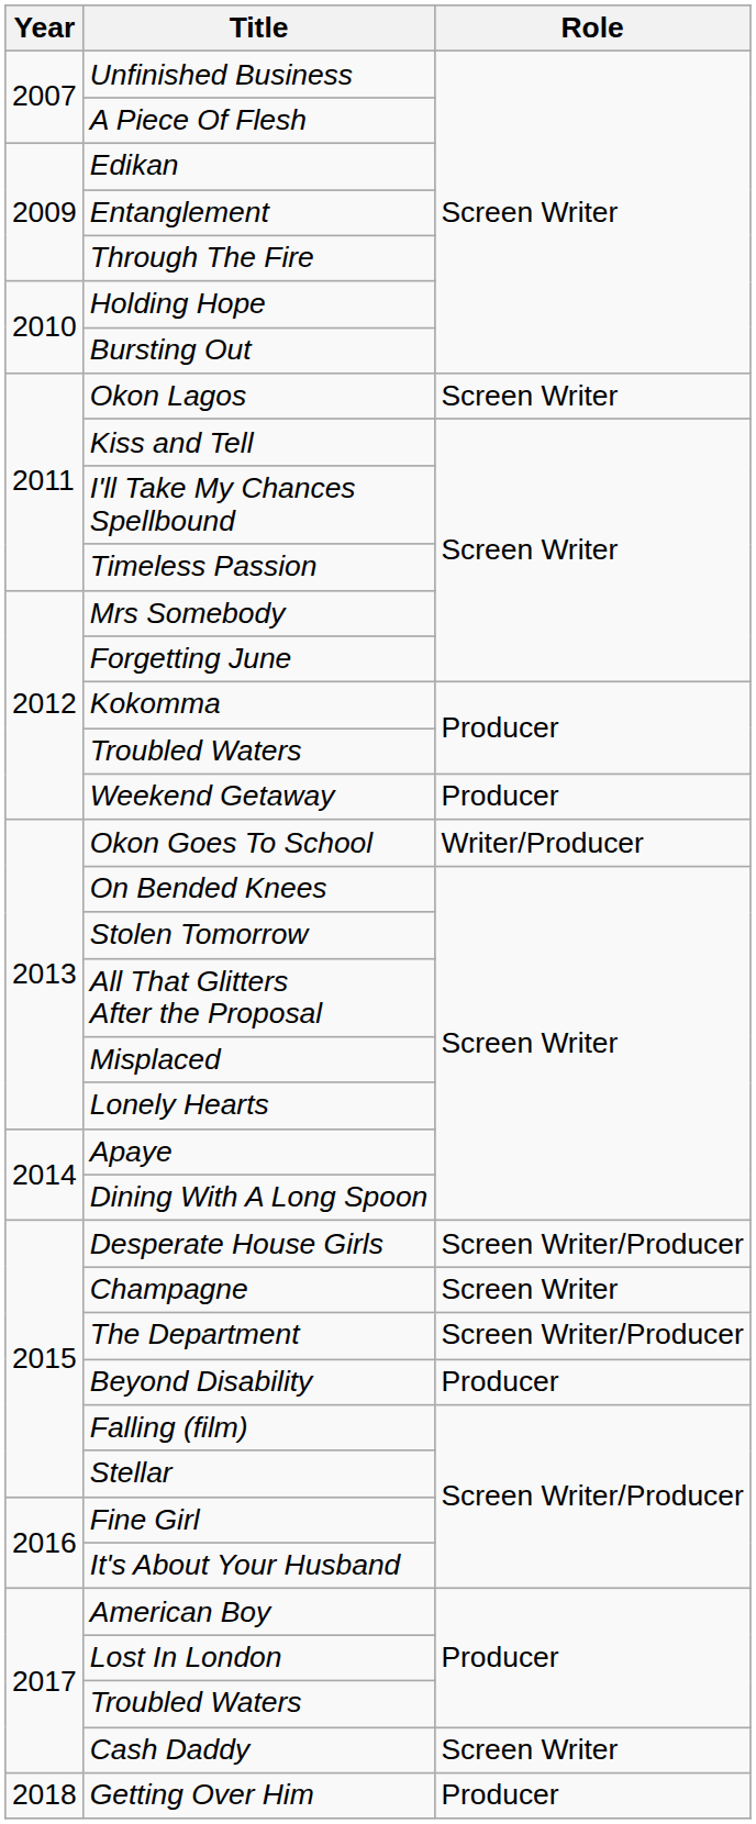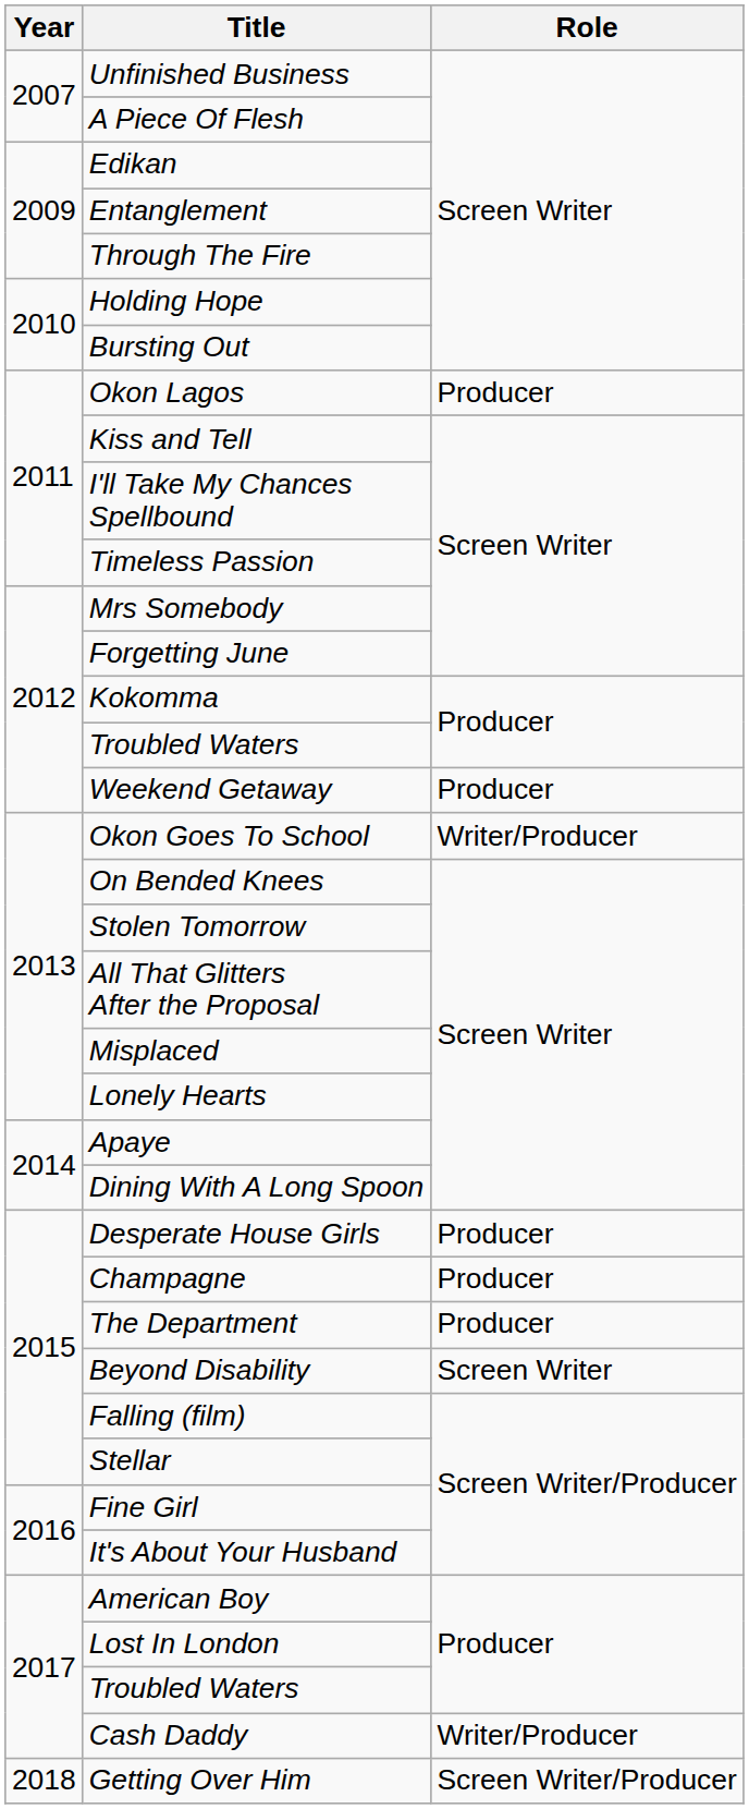Okon Lagos | Role: Screen Writer -> Producer
Desperate House Girls | Role: Screen Writer/Producer -> Producer
Champagne | Role: Screen Writer -> Producer
The Department | Role: Screen Writer/Producer -> Producer
Beyond Disability | Role: Producer -> Screen Writer
Cash Daddy | Role: Screen Writer -> Writer/Producer
Getting Over Him | Role: Producer -> Screen Writer/Producer
